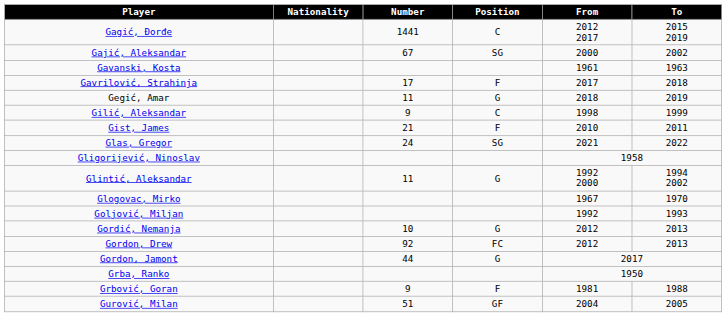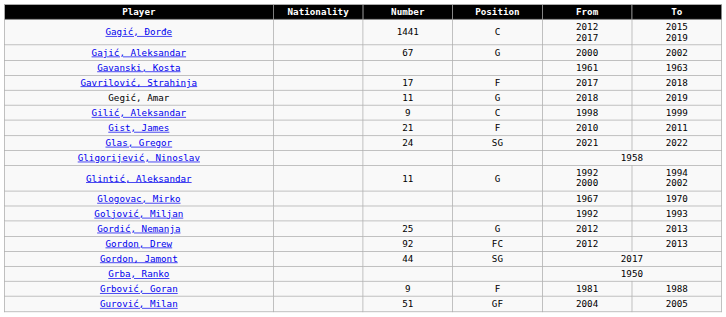Gajić, Aleksandar | Position: SG -> G
Gordić, Nemanja | Number: 10 -> 25
Gordon, Jamont | Position: G -> SG
